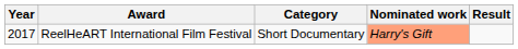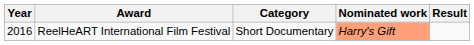ReelHeART International Film Festival | Year: 2017 -> 2016
